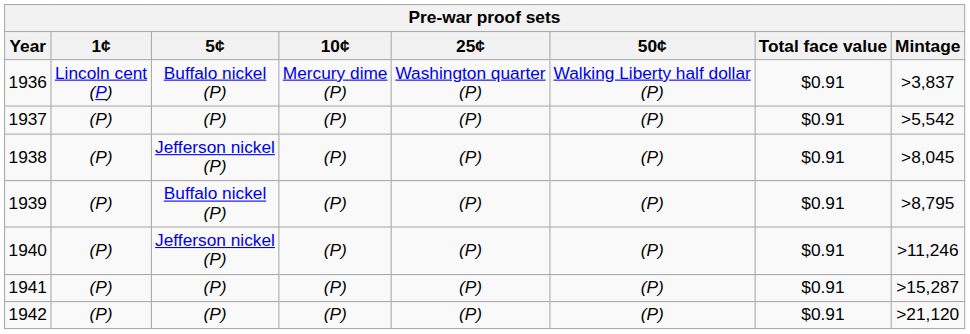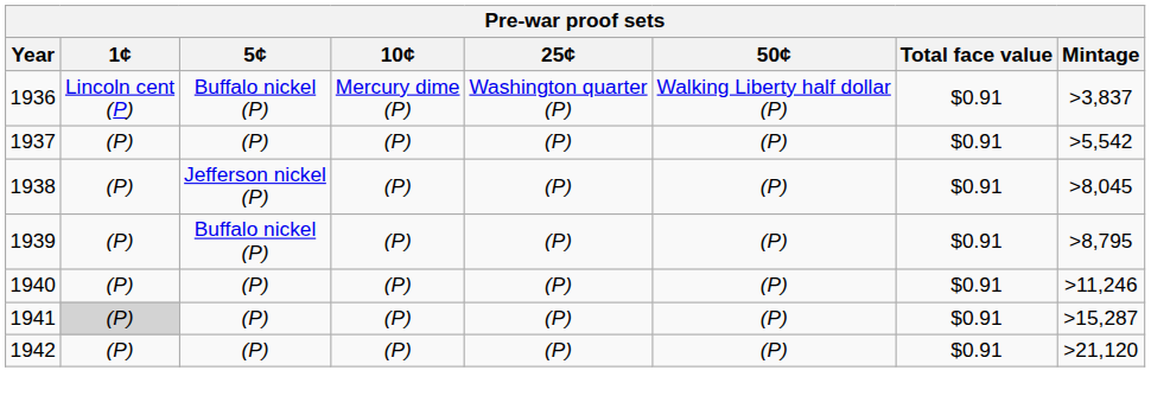1940 | 5¢: Jefferson nickel (P) -> (P)
1941 | 1¢: no background -> lightgrey background
